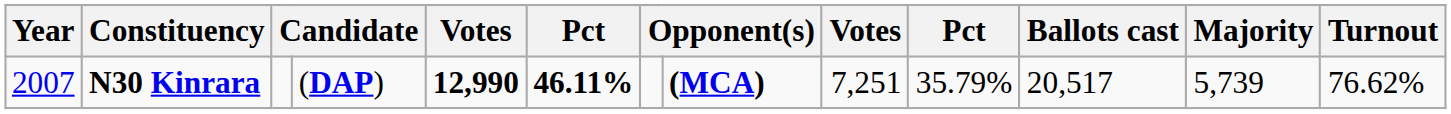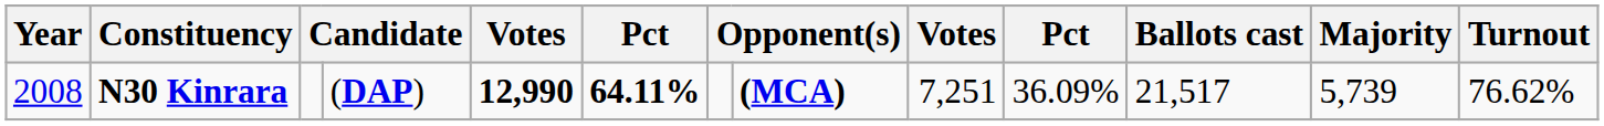N30 Kinrara | Year: 2007 -> 2008
N30 Kinrara | column 6: 46.11% -> 64.11%
N30 Kinrara | column 10: 35.79% -> 36.09%
N30 Kinrara | Ballots cast: 20,517 -> 21,517
